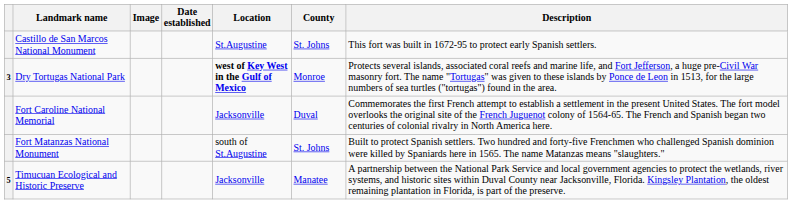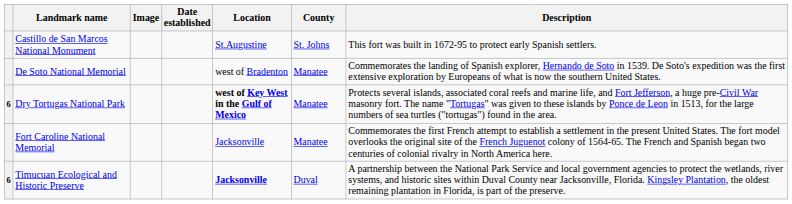+ row: De Soto National Memorial | west of Bradenton | Manatee | Commemorates the landing of Spanish explorer, Hernando de Soto in 1539. De Soto's expedition was the first extensive exploration by Europeans of what is now the southern United States.
Dry Tortugas National Park | column 1: 3 -> 6
Dry Tortugas National Park | County: Monroe -> Manatee
Fort Caroline National Memorial | County: Duval -> Manatee
- row: Fort Matanzas National Monument | south of St.Augustine | St. Johns | Built to protect Spanish settlers. Two hundred and forty-five Frenchmen who challenged Spanish dominion were killed by Spaniards here in 1565. The name Matanzas means "slaughters."
Timucuan Ecological and Historic Preserve | column 1: 5 -> 6
Timucuan Ecological and Historic Preserve | Location: normal -> bold
Timucuan Ecological and Historic Preserve | County: Manatee -> Duval
